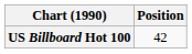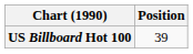US Billboard Hot 100 | Position: 42 -> 39
